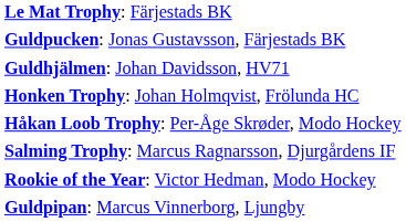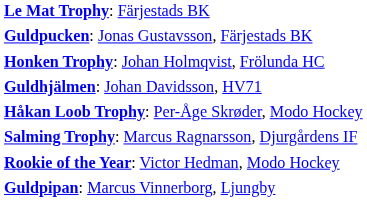rows swapped: Guldhjälmen: Johan Davidsson, HV71 <-> Honken Trophy: Johan Holmqvist, Frölunda HC
